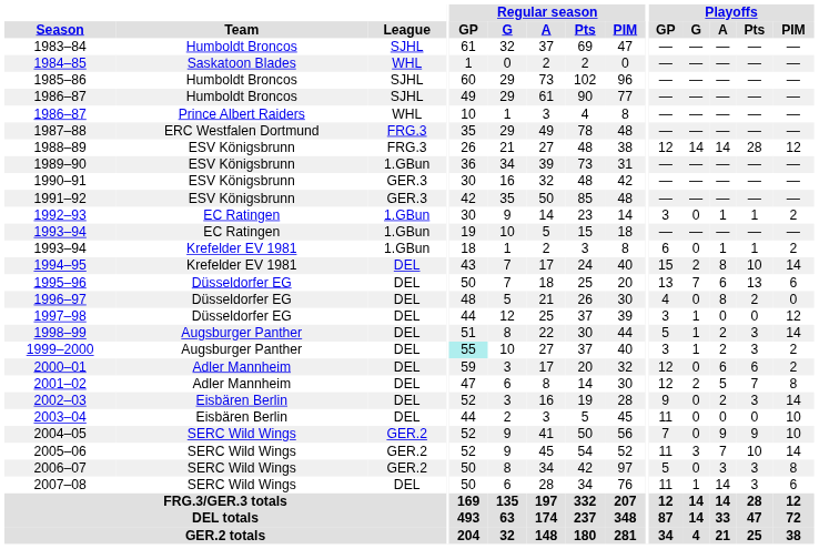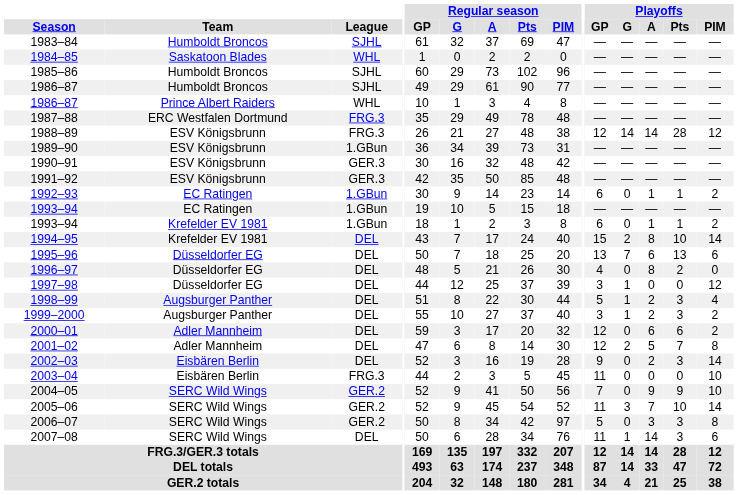1992–93 | Playoffs / GP: 3 -> 6
1998–99 | Playoffs / PIM: 14 -> 4
1999–2000 | Regular season / GP: paleturquoise background -> no background
2003–04 | League: DEL -> FRG.3
